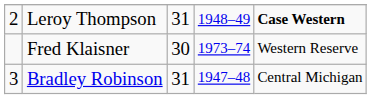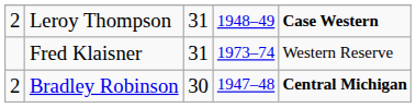Fred Klaisner | column 3: 30 -> 31
Bradley Robinson | column 1: 3 -> 2
Bradley Robinson | column 3: 31 -> 30
Bradley Robinson | column 5: normal -> bold
